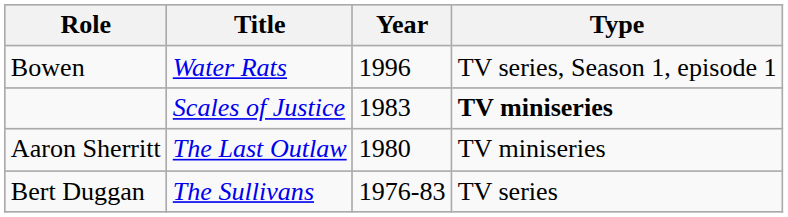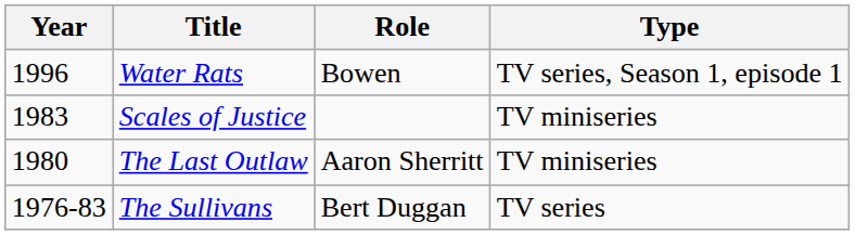columns swapped: Year <-> Role
Scales of Justice | Type: bold -> normal
